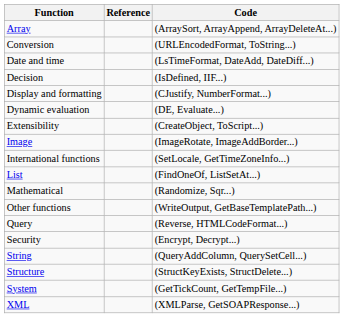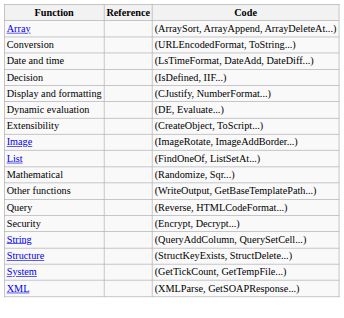- row: International functions | (SetLocale, GetTimeZoneInfo...)
